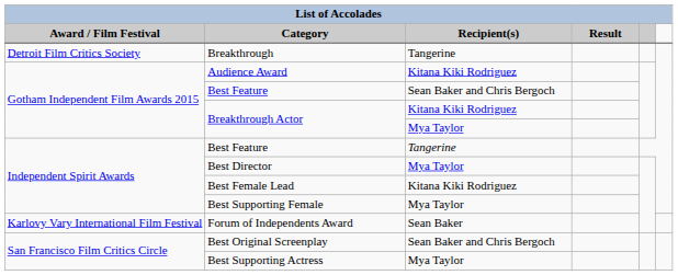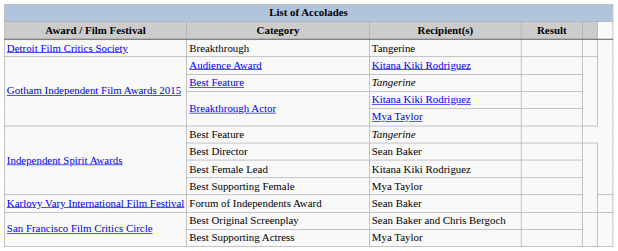Gotham Independent Film Awards 2015 / Best Feature | Recipient(s): Sean Baker and Chris Bergoch -> Tangerine
Best Director | Recipient(s): Mya Taylor -> Sean Baker
